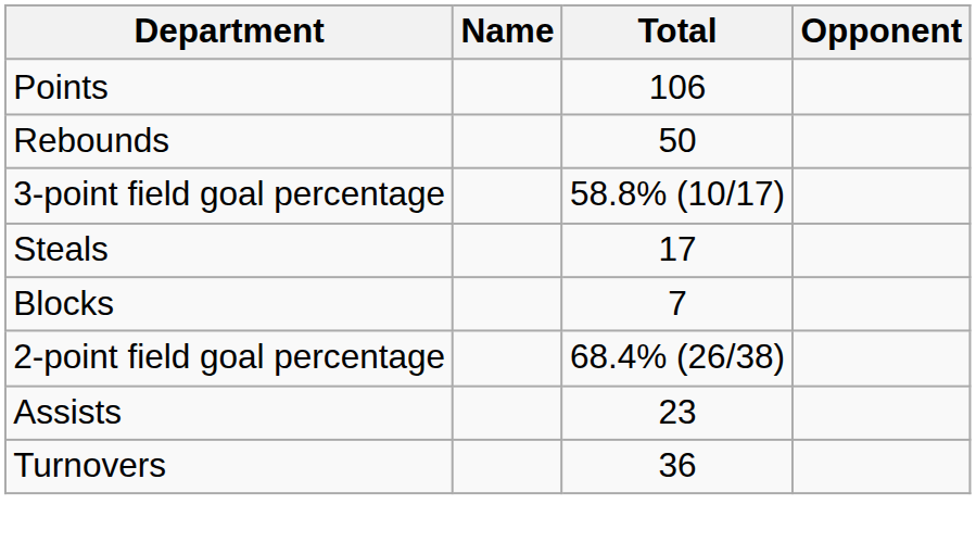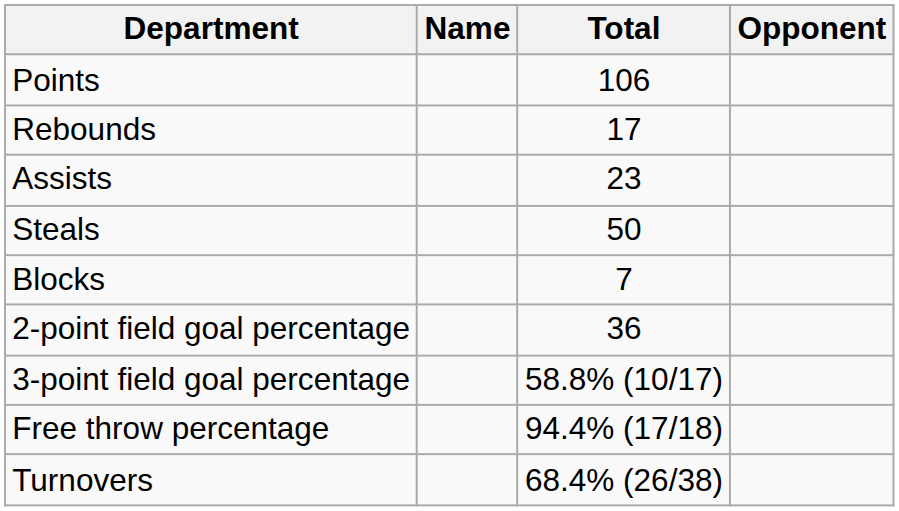Rebounds | Total: 50 -> 17
rows swapped: Assists <-> 3-point field goal percentage
Steals | Total: 17 -> 50
2-point field goal percentage | Total: 68.4% (26/38) -> 36
+ row: Free throw percentage | 94.4% (17/18)
Turnovers | Total: 36 -> 68.4% (26/38)
